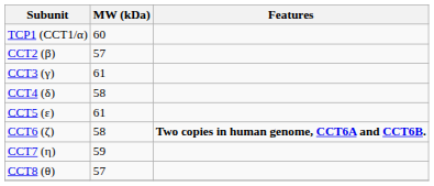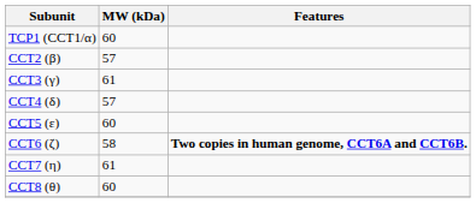CCT4 (δ) | MW (kDa): 58 -> 57
CCT5 (ε) | MW (kDa): 61 -> 60
CCT7 (η) | MW (kDa): 59 -> 61
CCT8 (θ) | MW (kDa): 57 -> 60
